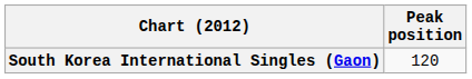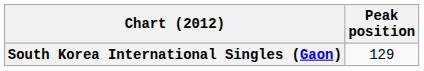South Korea International Singles (Gaon) | Peak position: 120 -> 129
